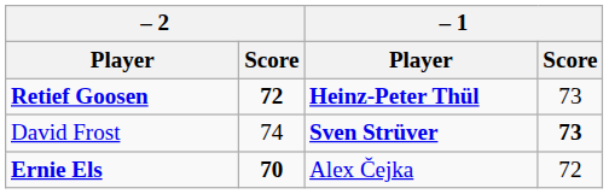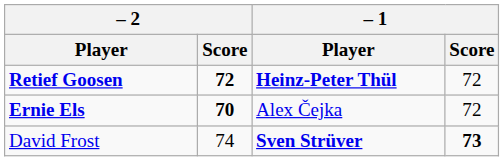Retief Goosen | – 1 / Score: 73 -> 72
rows swapped: David Frost <-> Ernie Els
